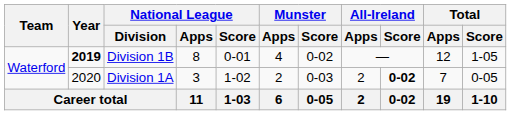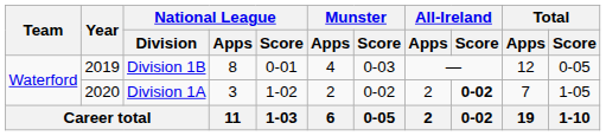Division 1B | Year: bold -> normal
Division 1B | Munster / Score: 0-02 -> 0-03
Division 1B | Total / Score: 1-05 -> 0-05
Division 1A | Munster / Score: 0-03 -> 0-02
Division 1A | Total / Score: 0-05 -> 1-05
